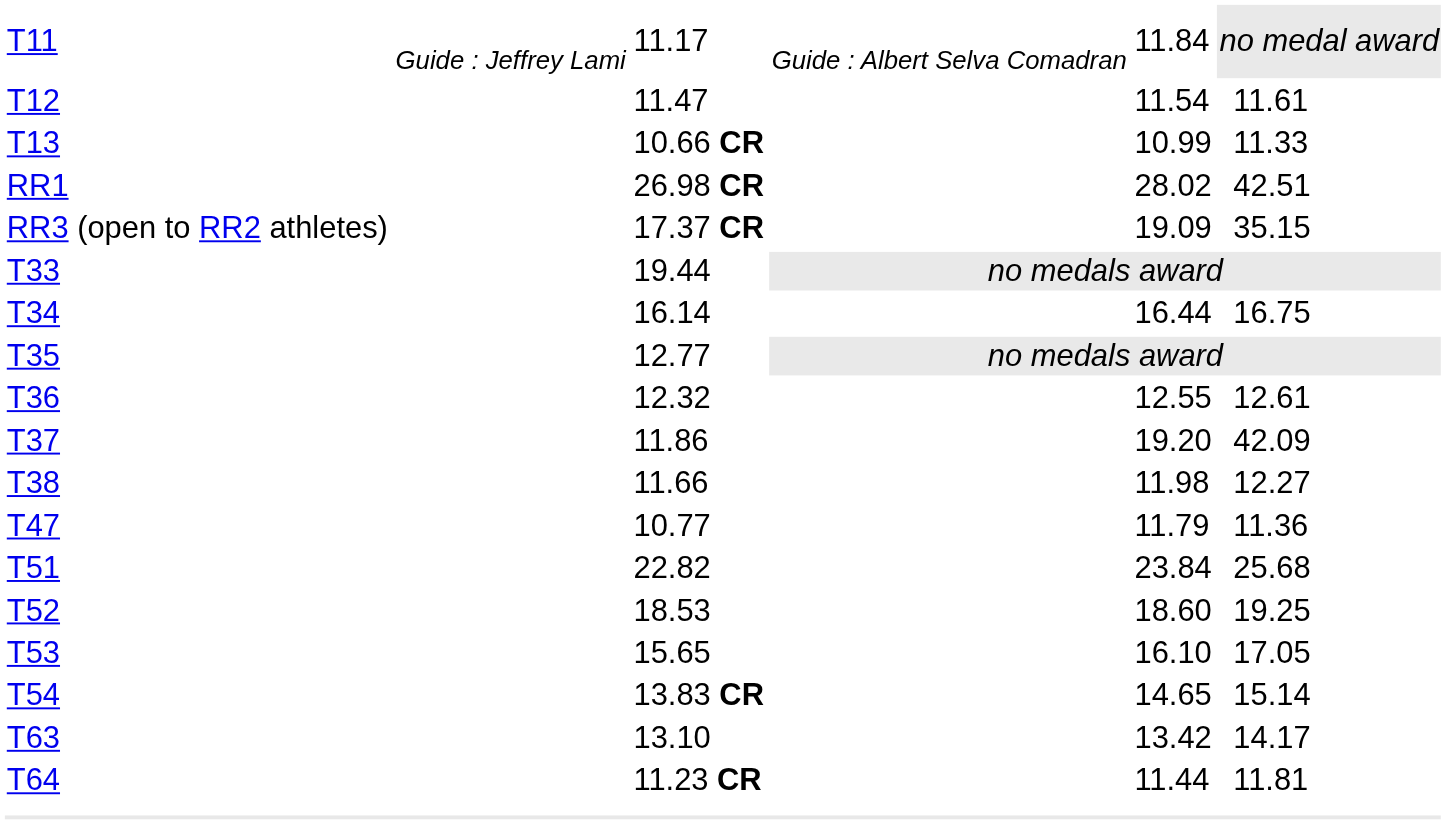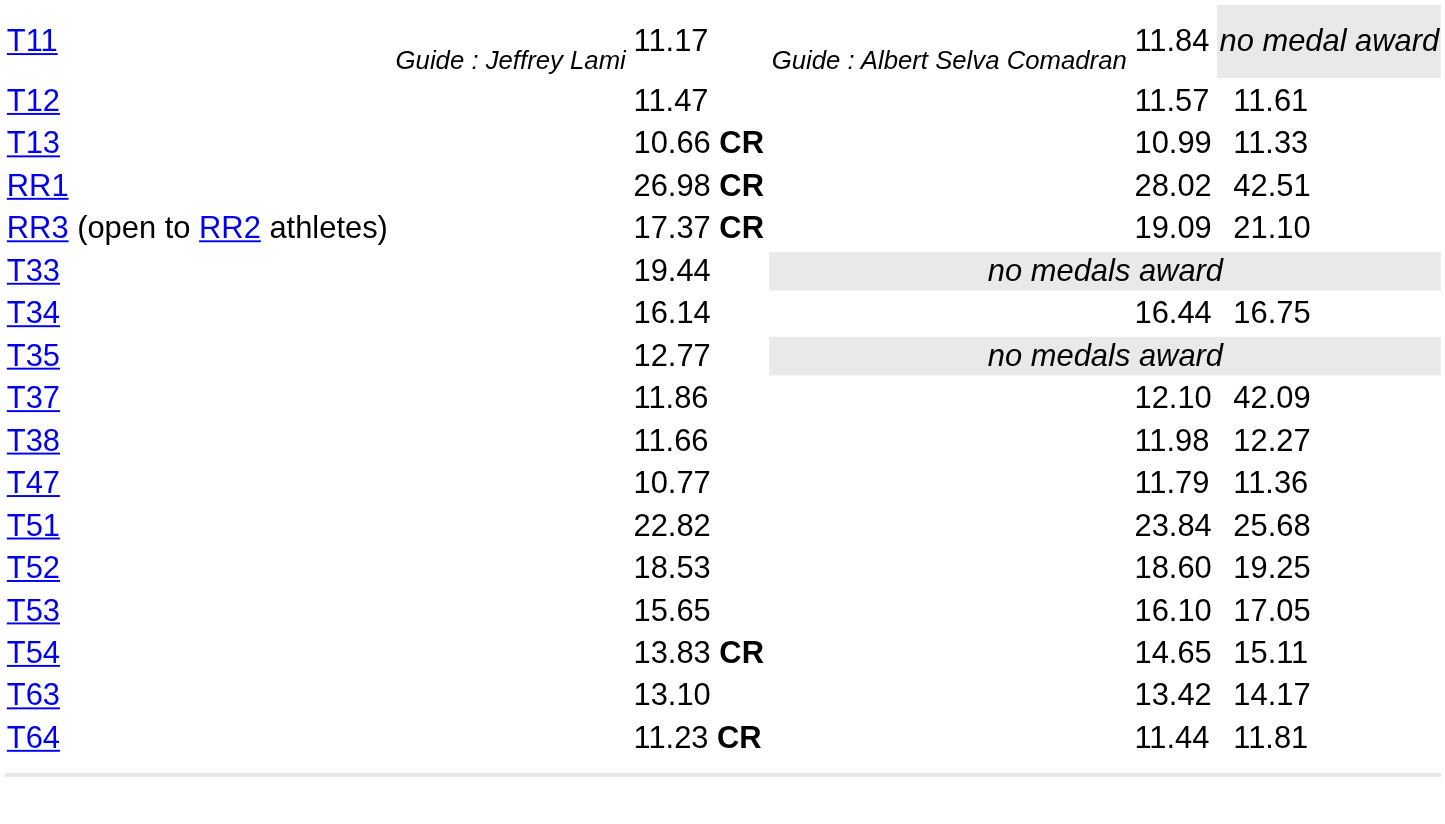T12 | column 5: 11.54 -> 11.57
RR3 (open to RR2 athletes) | column 7: 35.15 -> 21.10
- row: T36 | 12.32 | 12.55 | 12.61
T37 | column 5: 19.20 -> 12.10
T54 | column 7: 15.14 -> 15.11
